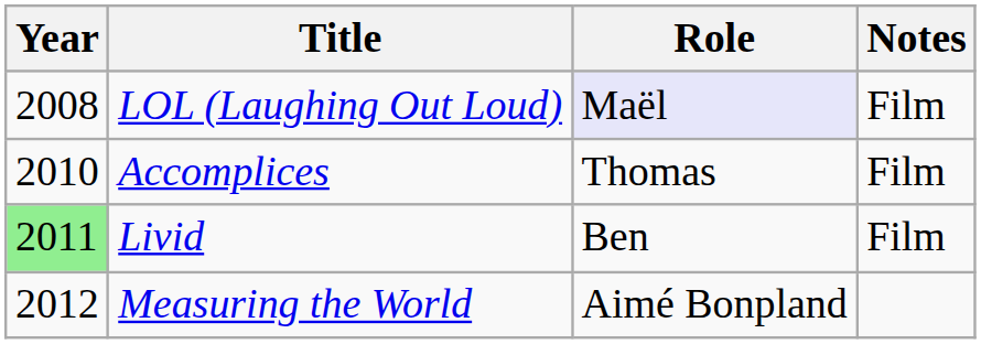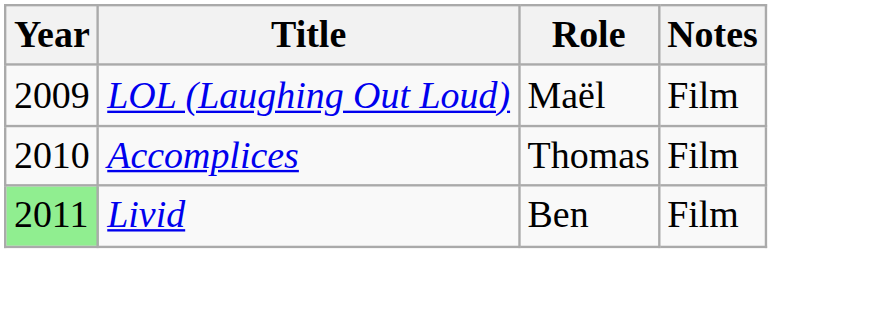LOL (Laughing Out Loud) | Year: 2008 -> 2009
LOL (Laughing Out Loud) | Role: lavender background -> no background
- row: 2012 | Measuring the World | Aimé Bonpland
